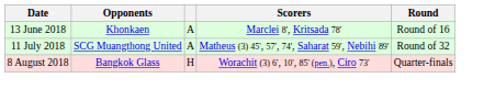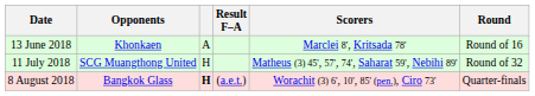+ column: Result F–A | (a.e.t.)
11 July 2018 | column 3: A -> H
8 August 2018 | column 3: normal -> bold
